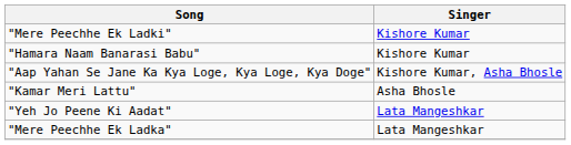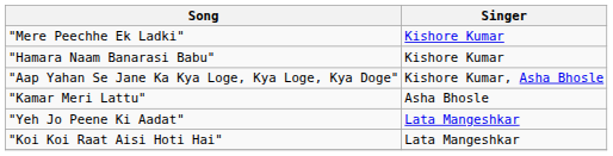+ row: "Koi Koi Raat Aisi Hoti Hai" | Lata Mangeshkar
- row: "Mere Peechhe Ek Ladka" | Lata Mangeshkar
